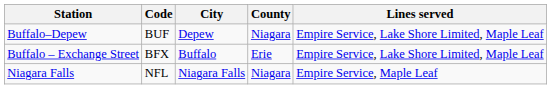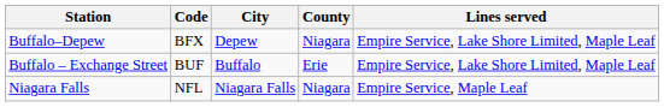Buffalo–Depew | Code: BUF -> BFX
Buffalo – Exchange Street | Code: BFX -> BUF
